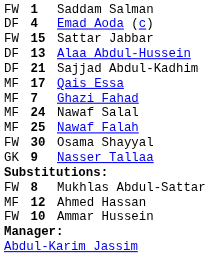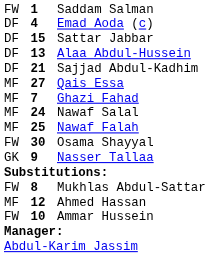Sattar Jabbar | column 1: FW -> DF
Qais Essa | column 2: 17 -> 27
